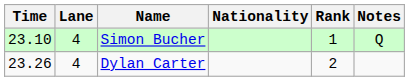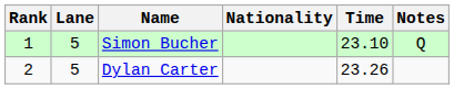columns swapped: Rank <-> Time
Simon Bucher | Lane: 4 -> 5
Dylan Carter | Lane: 4 -> 5
